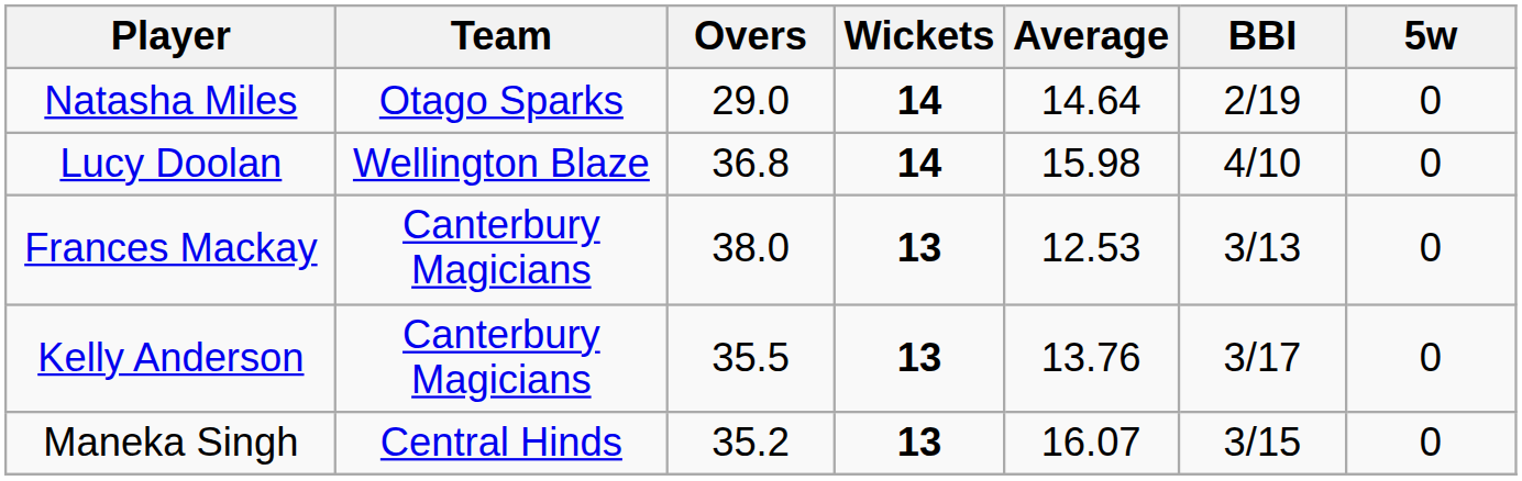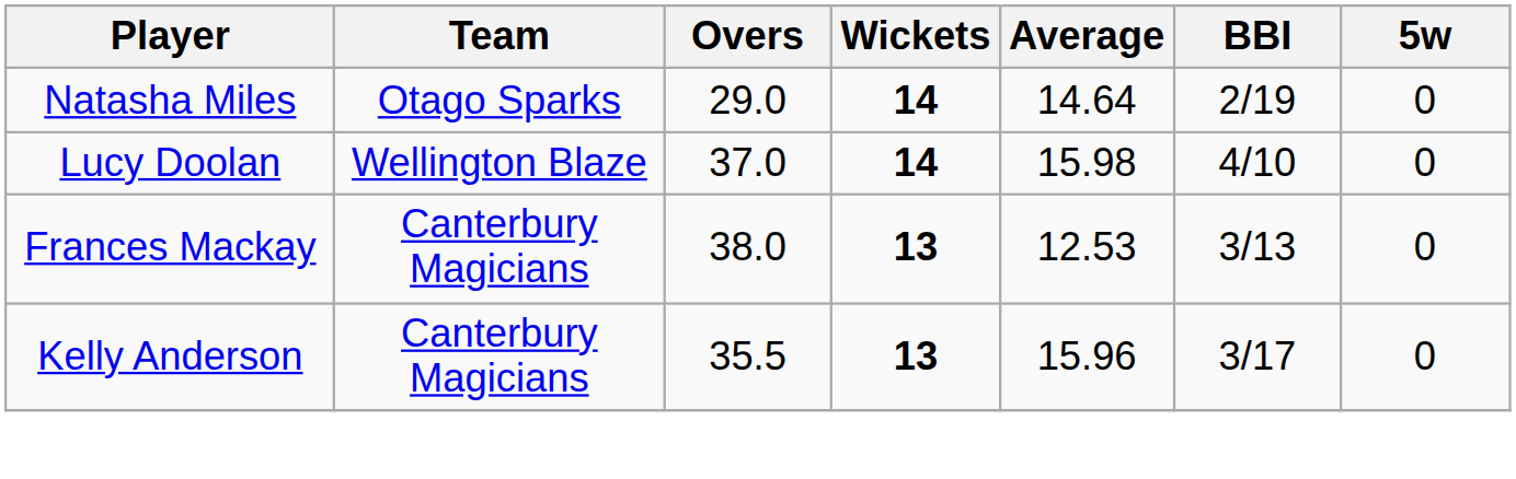Lucy Doolan | Overs: 36.8 -> 37.0
Kelly Anderson | Average: 13.76 -> 15.96
- row: Maneka Singh | Central Hinds | 35.2 | 13 | 16.07 | 3/15 | 0
